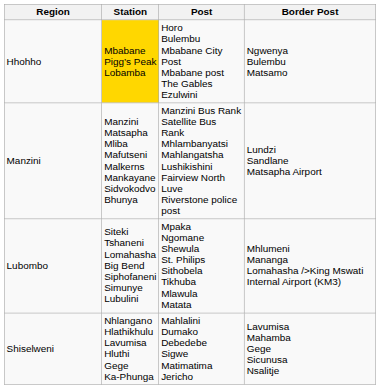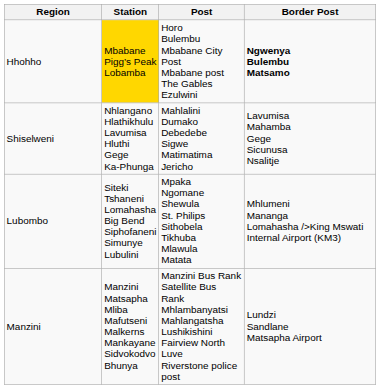Hhohho | Border Post: normal -> bold
rows swapped: Manzini <-> Shiselweni
